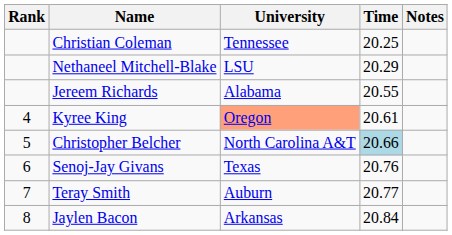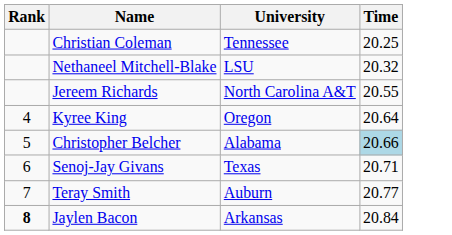- column: Notes
Nethaneel Mitchell-Blake | Time: 20.29 -> 20.32
Jereem Richards | University: Alabama -> North Carolina A&T
Kyree King | University: lightsalmon background -> no background
Kyree King | Time: 20.61 -> 20.64
Christopher Belcher | University: North Carolina A&T -> Alabama
Senoj-Jay Givans | Time: 20.76 -> 20.71
Jaylen Bacon | Rank: normal -> bold
